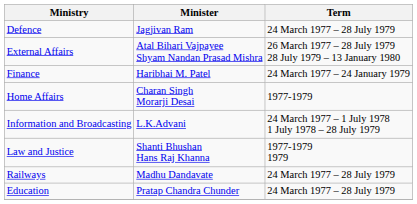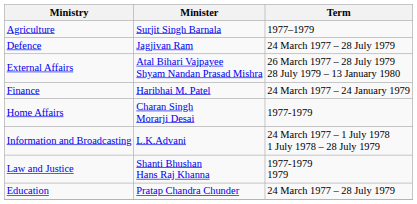+ row: Agriculture | Surjit Singh Barnala | 1977–1979
- row: Railways | Madhu Dandavate | 24 March 1977 – 28 July 1979
